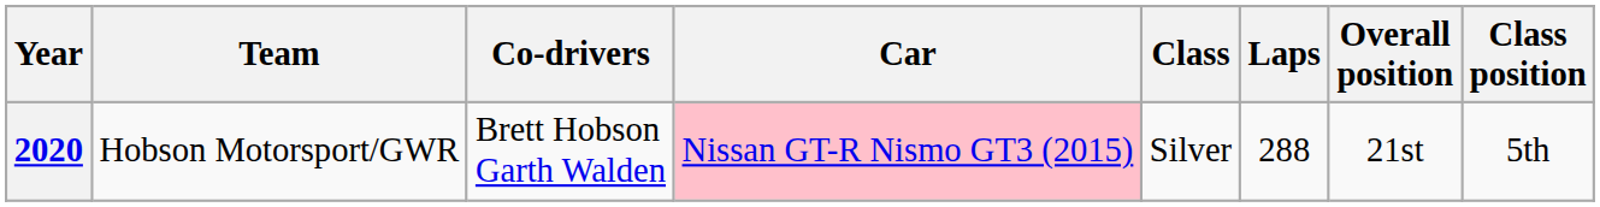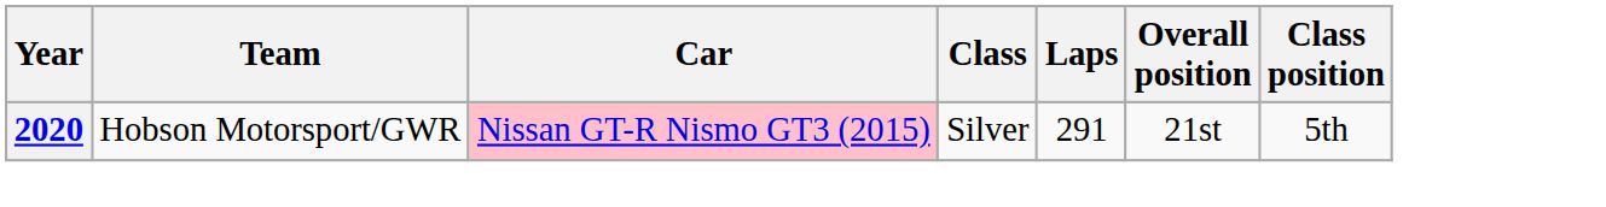- column: Co-drivers | Brett Hobson Garth Walden
2020 | Laps: 288 -> 291
